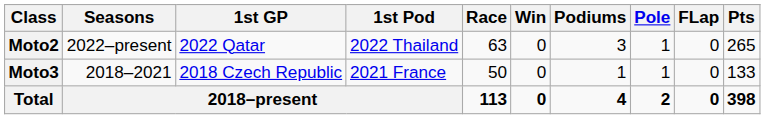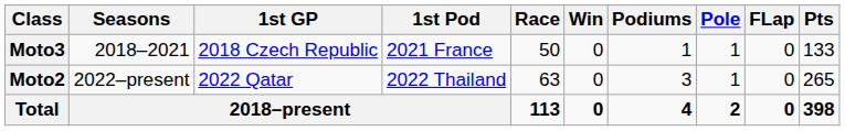rows swapped: Moto3 <-> Moto2
